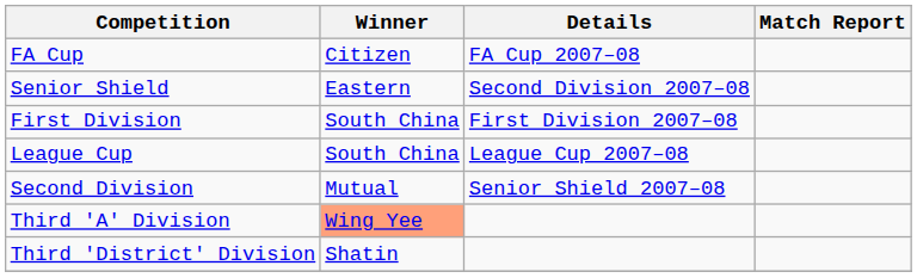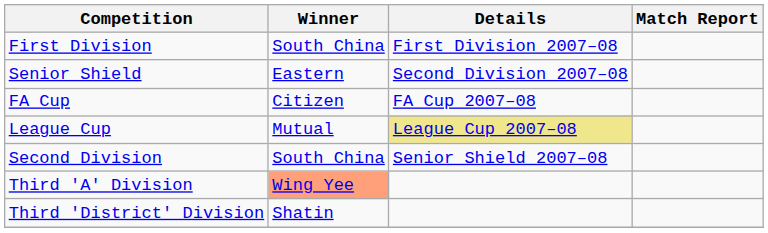rows swapped: First Division <-> FA Cup
League Cup | Winner: South China -> Mutual
League Cup | Details: no background -> khaki background
Second Division | Winner: Mutual -> South China
